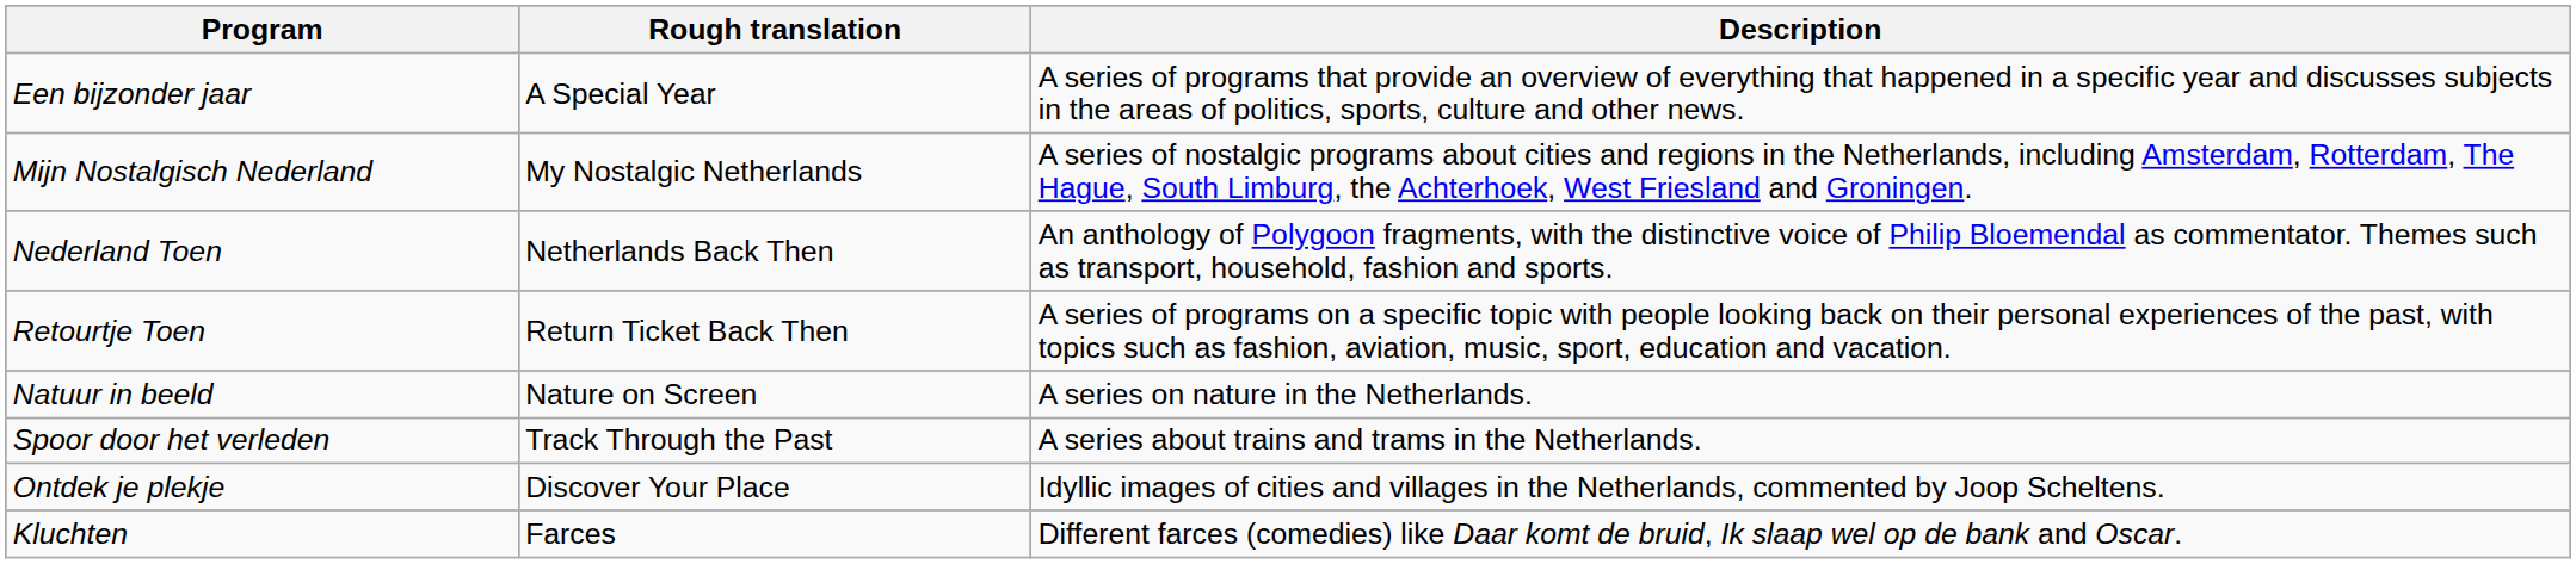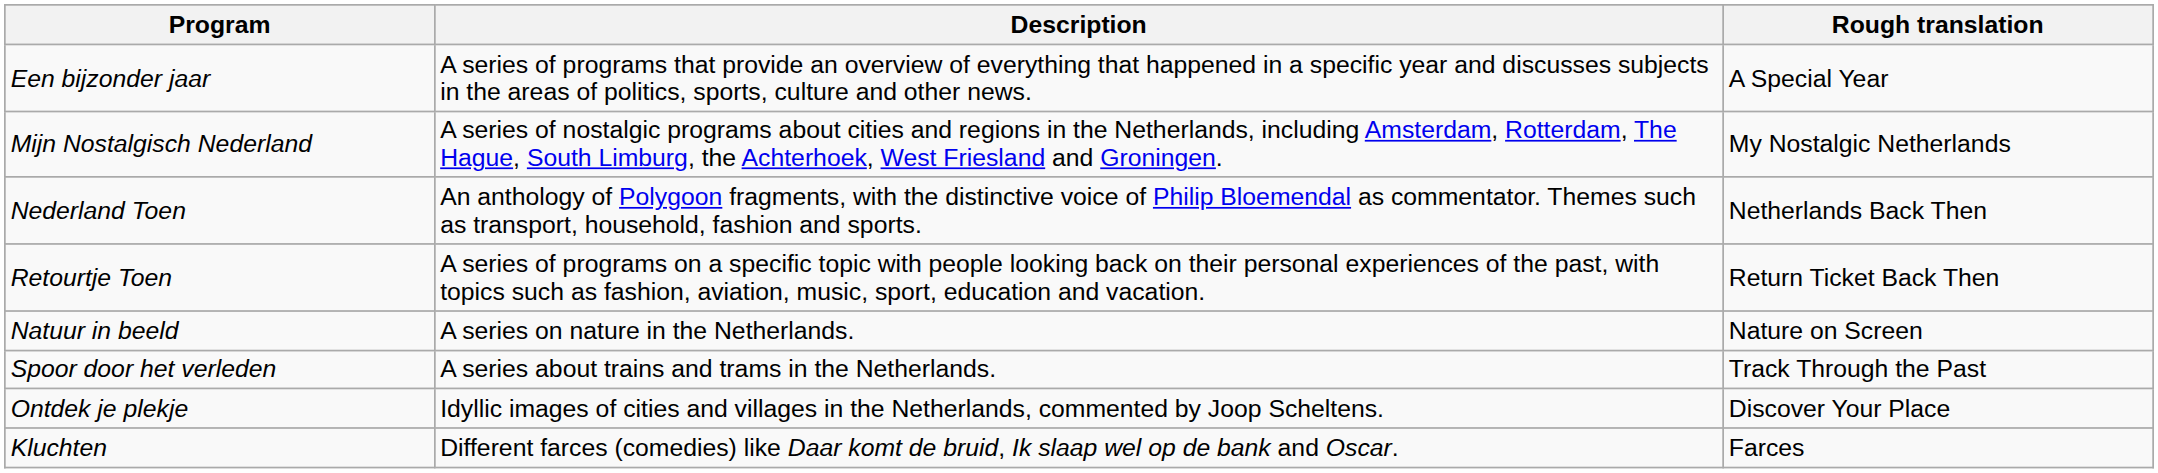columns swapped: Rough translation <-> Description
